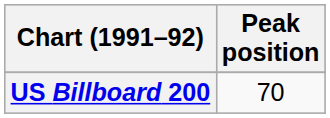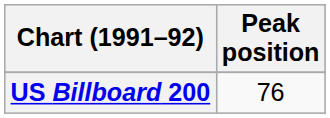US Billboard 200 | Peak position: 70 -> 76
